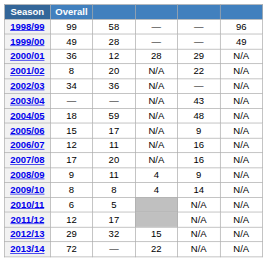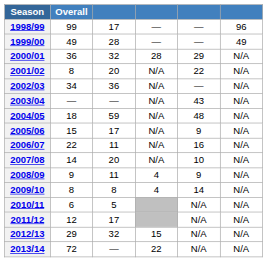1998/99 | column 3: 58 -> 17
2000/01 | column 3: 12 -> 32
2006/07 | Overall: 12 -> 22
2007/08 | Overall: 17 -> 14
2007/08 | column 5: 16 -> 10
